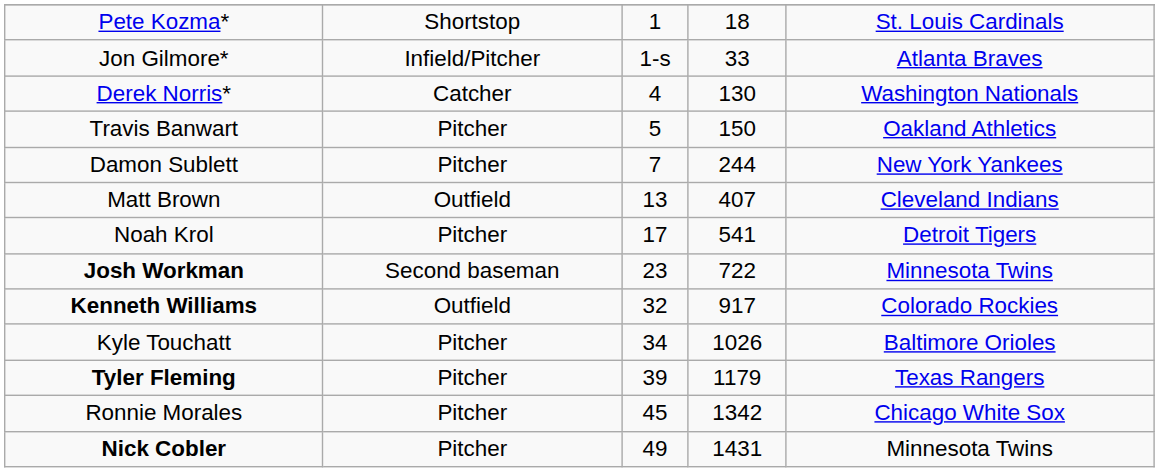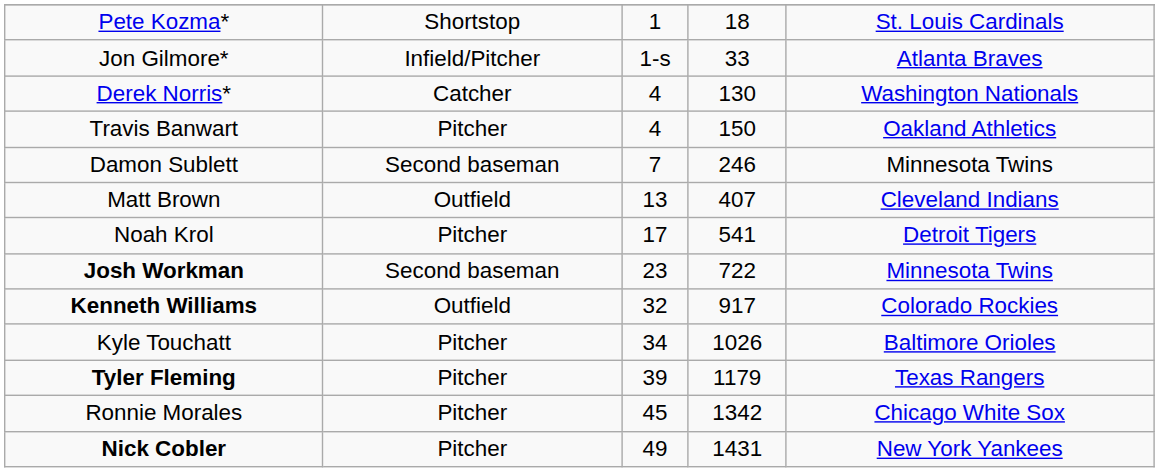Travis Banwart | column 3: 5 -> 4
Damon Sublett | column 2: Pitcher -> Second baseman
Damon Sublett | column 4: 244 -> 246
Damon Sublett | column 5: New York Yankees -> Minnesota Twins
Nick Cobler | column 5: Minnesota Twins -> New York Yankees
